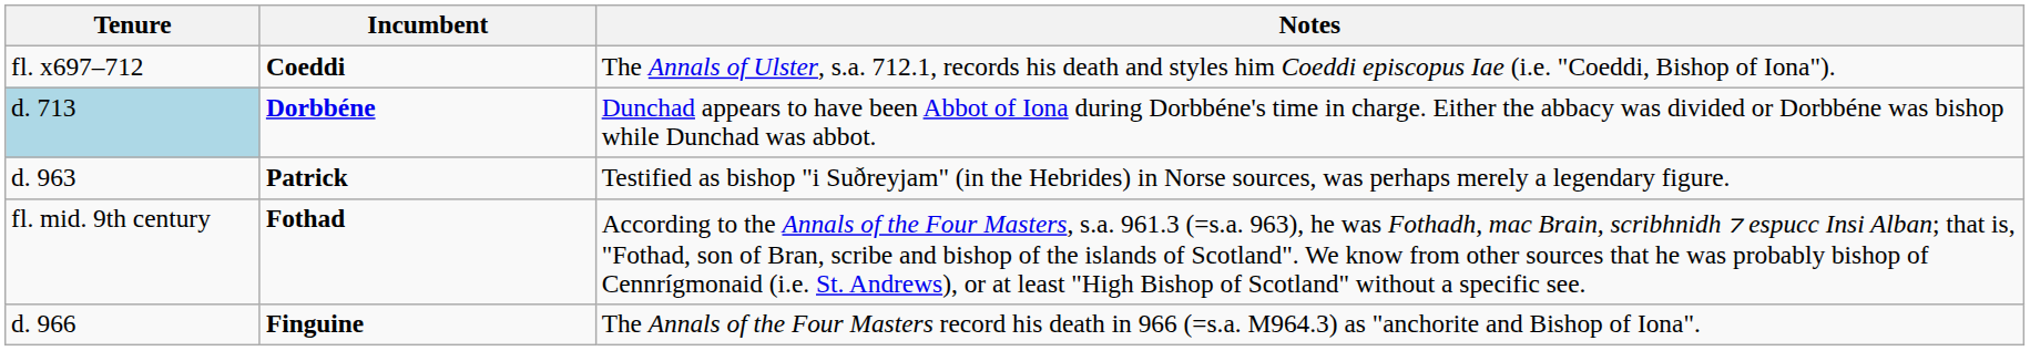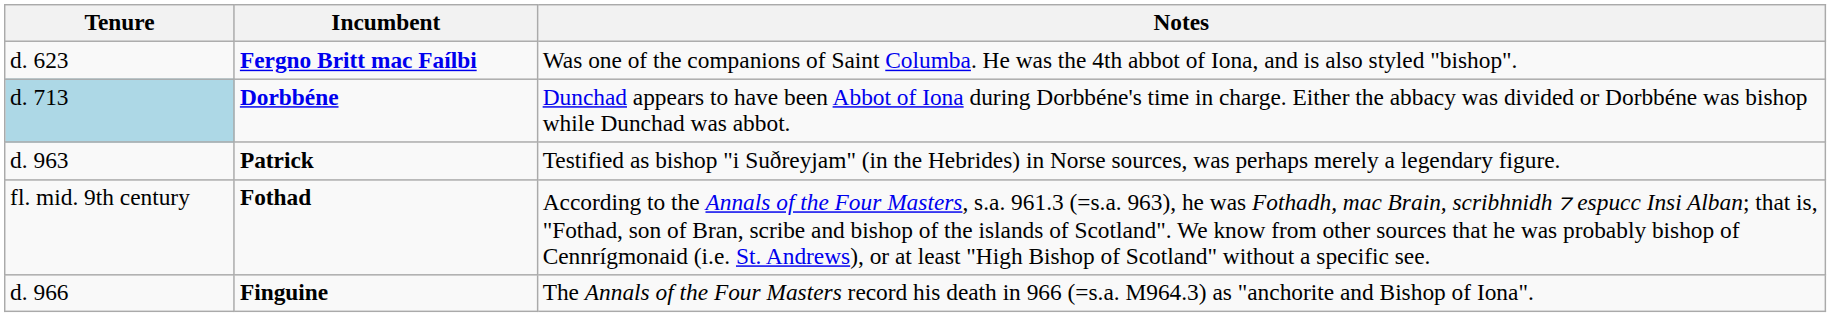+ row: d. 623 | Fergno Britt mac Faílbi | Was one of the companions of Saint Columba. He was the 4th abbot of Iona, and is also styled "bishop".
- row: fl. x697–712 | Coeddi | The Annals of Ulster, s.a. 712.1, records his death and styles him Coeddi episcopus Iae (i.e. "Coeddi, Bishop of Iona").
